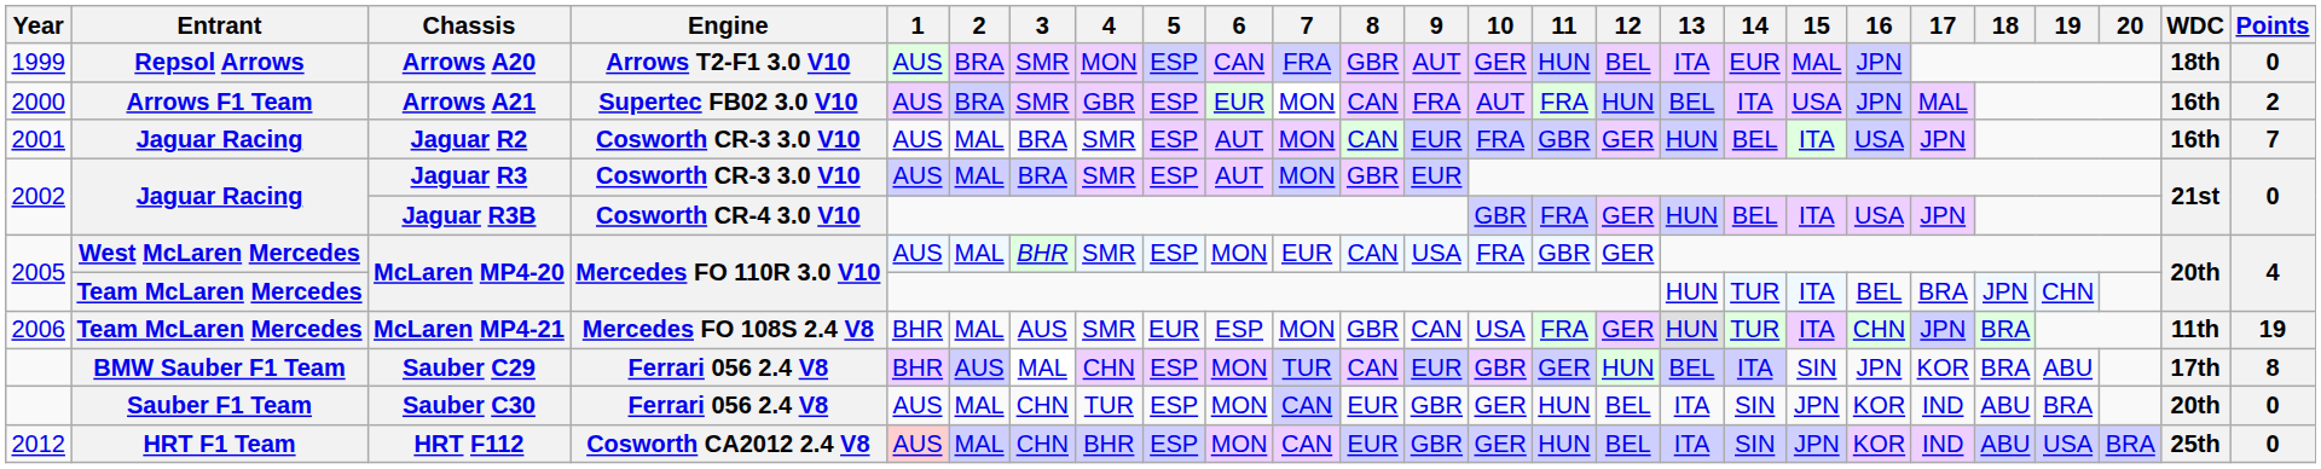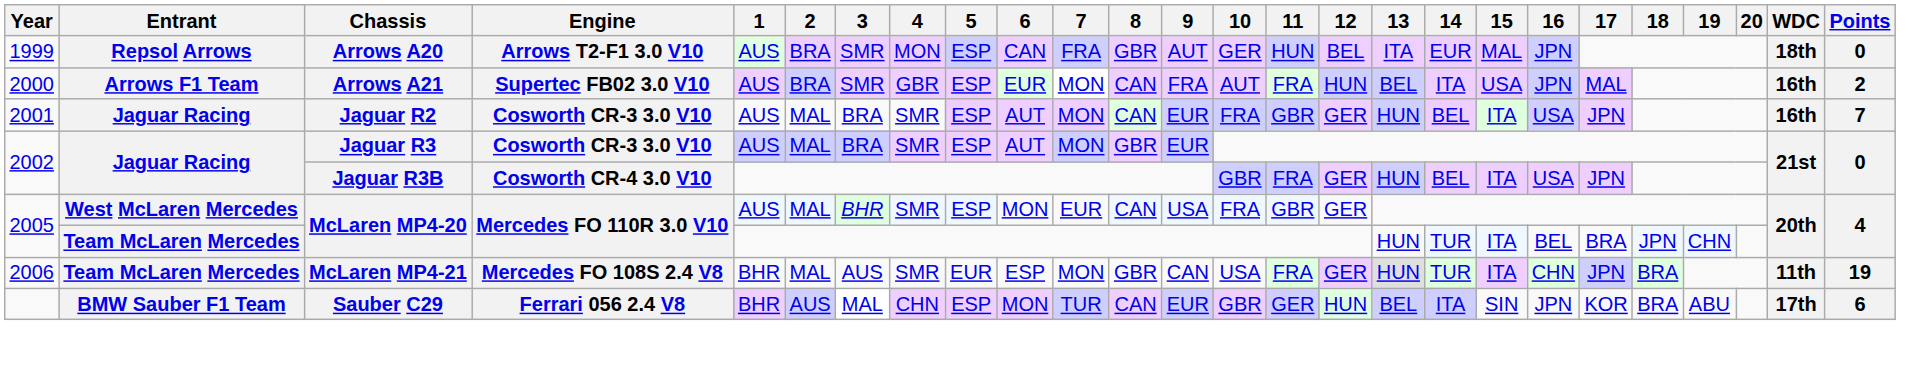Sauber C29 | Points: 8 -> 6
- row: Sauber F1 Team | Sauber C30 | Ferrari 056 2.4 V8 | AUS | MAL | CHN | TUR | ESP | MON | CAN | EUR | GBR | GER | HUN | BEL | ITA | SIN | JPN | KOR | IND | ABU | BRA | 20th | 0
- row: 2012 | HRT F1 Team | HRT F112 | Cosworth CA2012 2.4 V8 | AUS | MAL | CHN | BHR | ESP | MON | CAN | EUR | GBR | GER | HUN | BEL | ITA | SIN | JPN | KOR | IND | ABU | USA | BRA | 25th | 0
